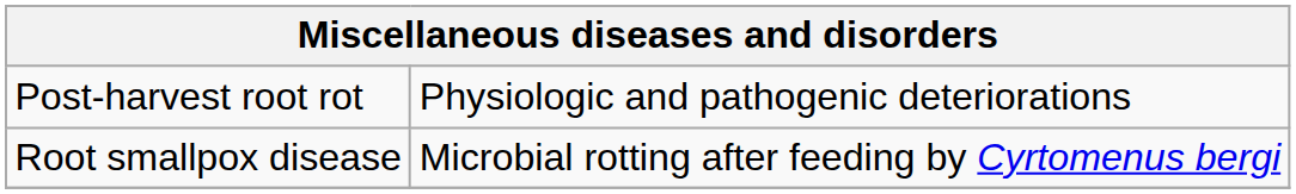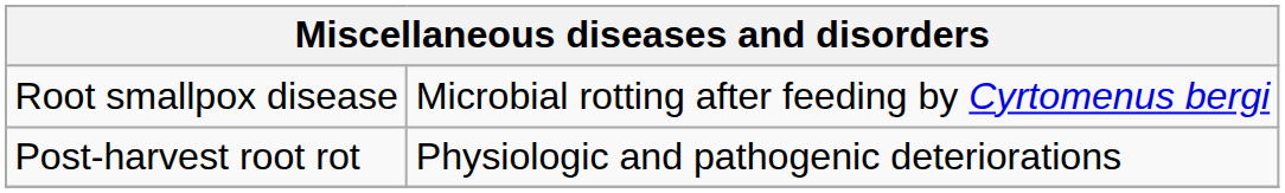rows swapped: Post-harvest root rot <-> Root smallpox disease
